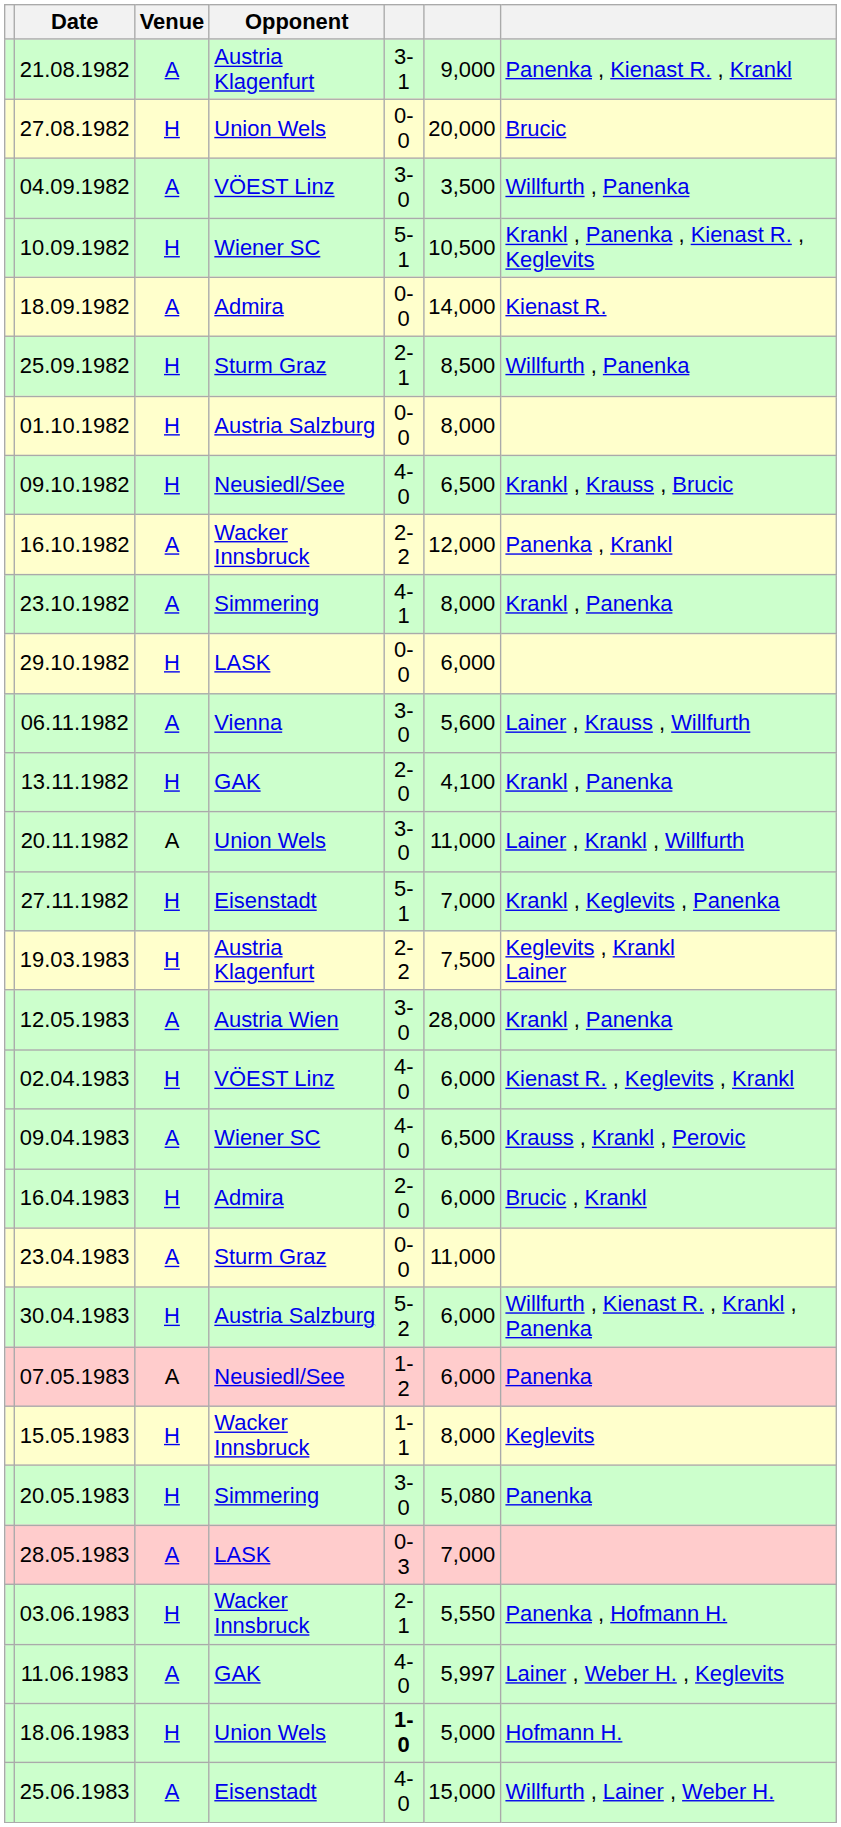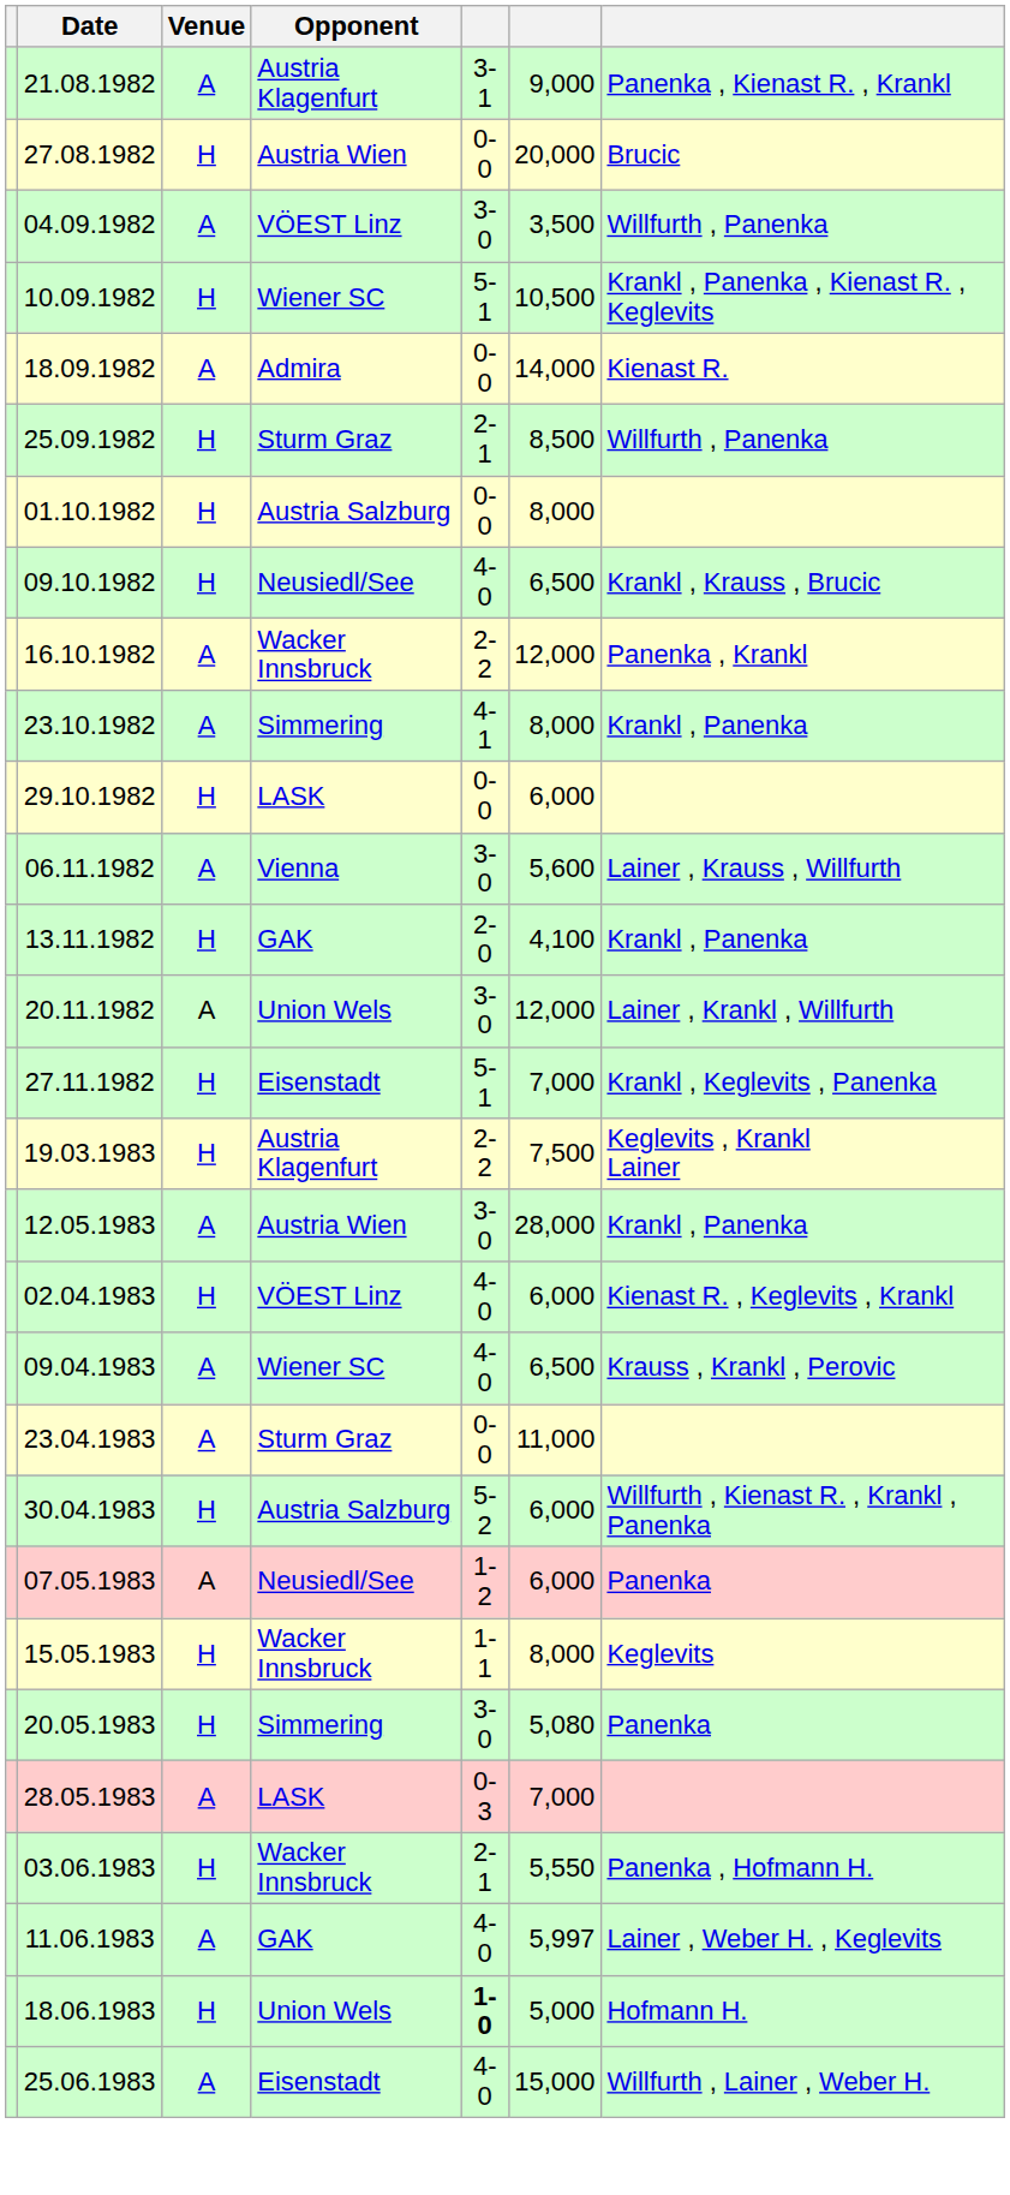27.08.1982 | Opponent: Union Wels -> Austria Wien
20.11.1982 | column 6: 11,000 -> 12,000
- row: 16.04.1983 | H | Admira | 2-0 | 6,000 | Brucic , Krankl
